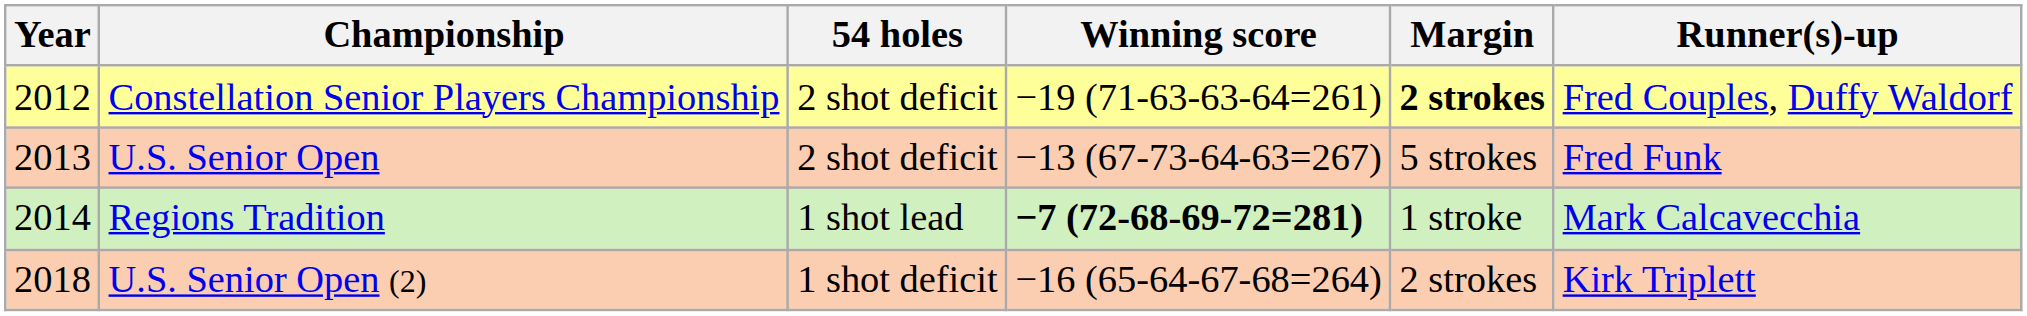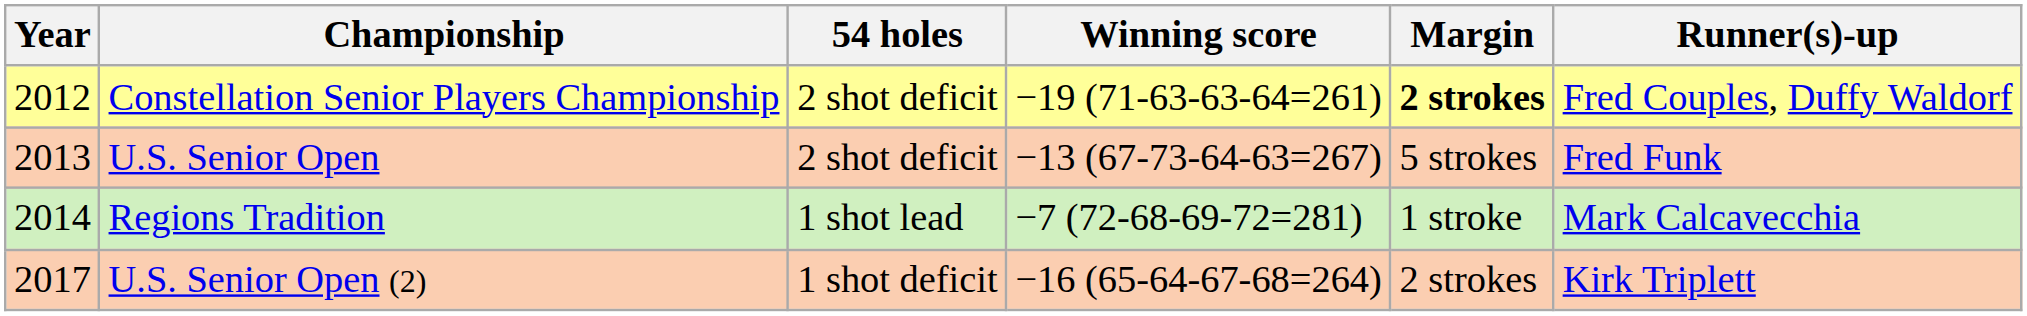Regions Tradition | Winning score: bold -> normal
U.S. Senior Open (2) | Year: 2018 -> 2017
